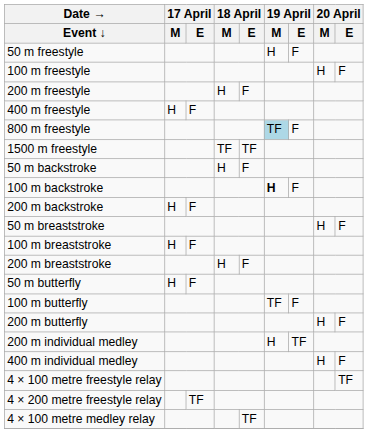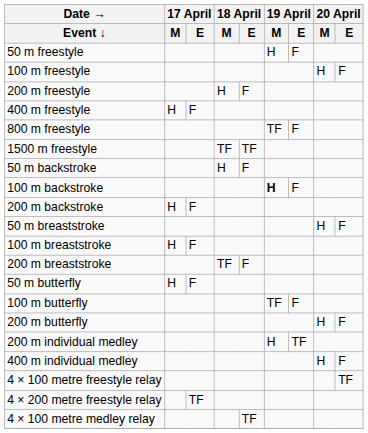800 m freestyle | 19 April / M: lightblue background -> no background
200 m breaststroke | 18 April / M: H -> TF
